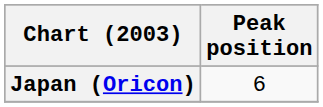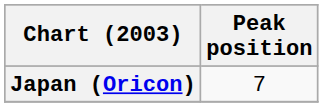Japan (Oricon) | Peak position: 6 -> 7
